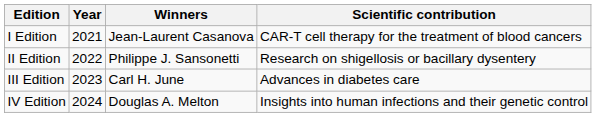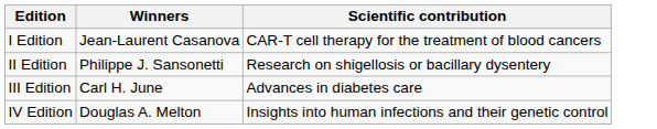- column: Year | 2021 | 2022 | 2023 | 2024
